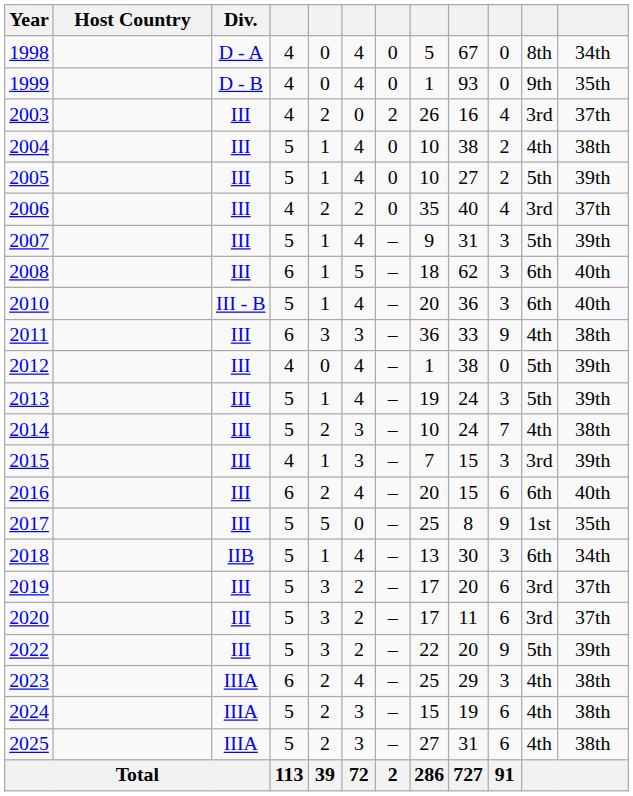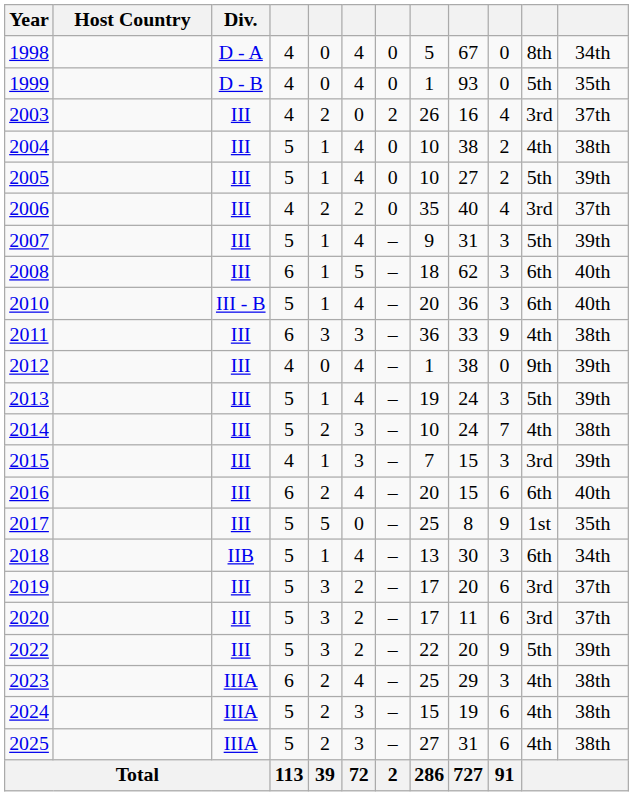1999 | column 11: 9th -> 5th
2012 | column 11: 5th -> 9th
